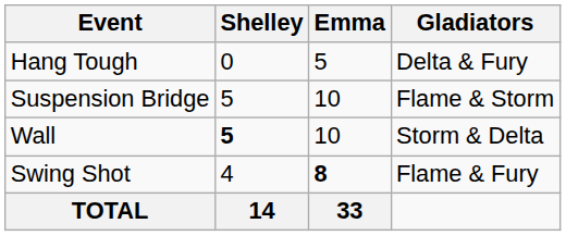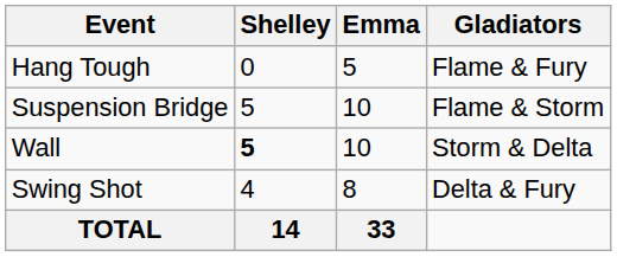Hang Tough | Gladiators: Delta & Fury -> Flame & Fury
Swing Shot | Emma: bold -> normal
Swing Shot | Gladiators: Flame & Fury -> Delta & Fury
